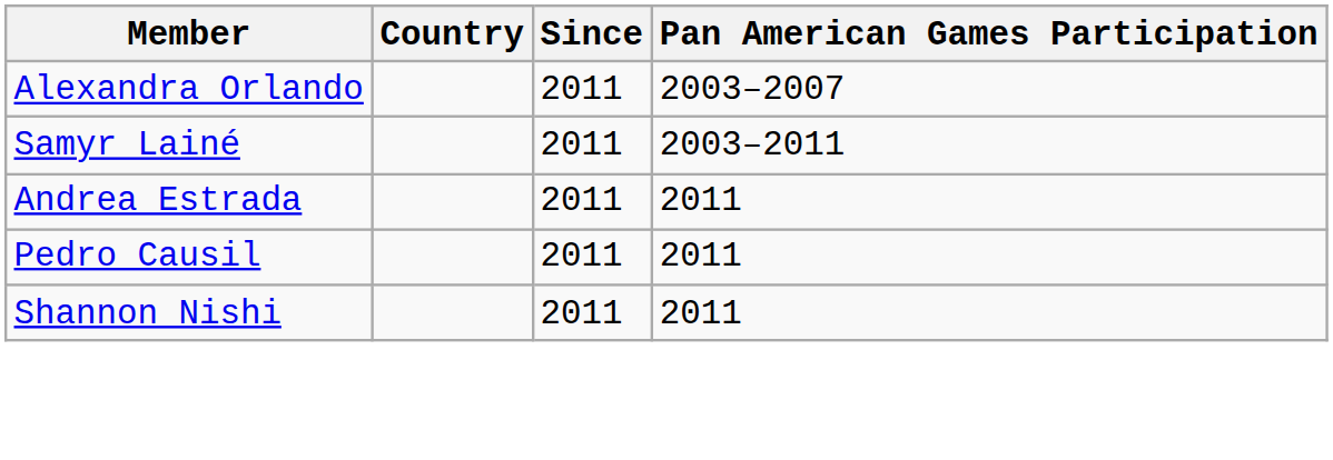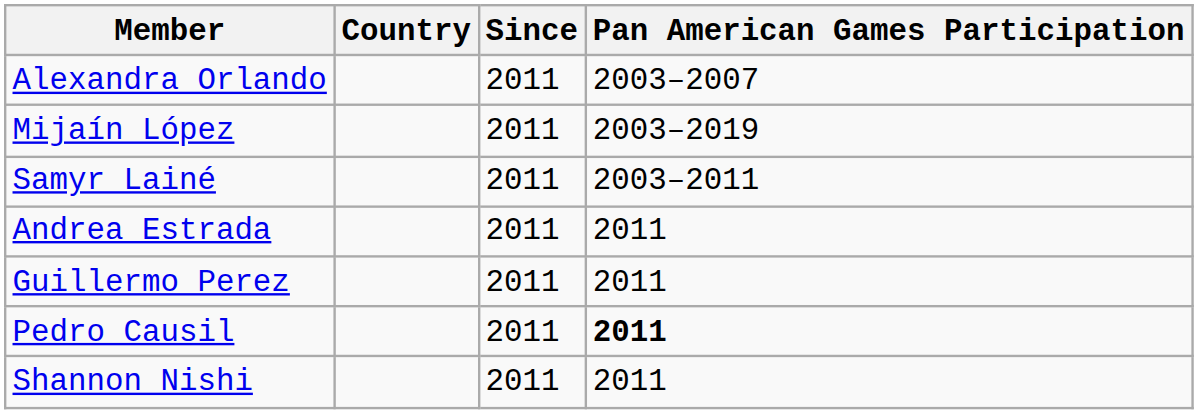+ row: Mijaín López | 2011 | 2003–2019
+ row: Guillermo Perez | 2011 | 2011
Pedro Causil | Pan American Games Participation: normal -> bold
